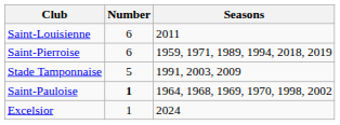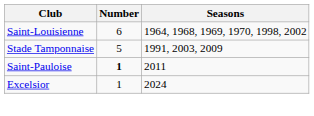Saint-Louisienne | Seasons: 2011 -> 1964, 1968, 1969, 1970, 1998, 2002
- row: Saint-Pierroise | 6 | 1959, 1971, 1989, 1994, 2018, 2019
Saint-Pauloise | Seasons: 1964, 1968, 1969, 1970, 1998, 2002 -> 2011
